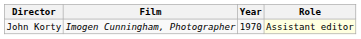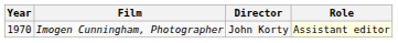columns swapped: Year <-> Director
